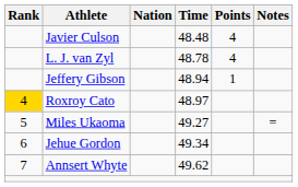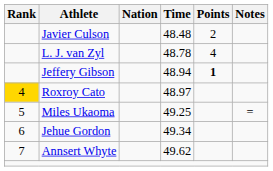Javier Culson | Points: 4 -> 2
Jeffery Gibson | Points: normal -> bold
Miles Ukaoma | Time: 49.27 -> 49.25
